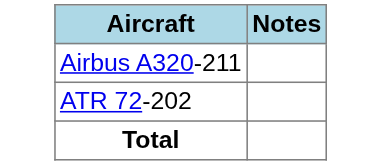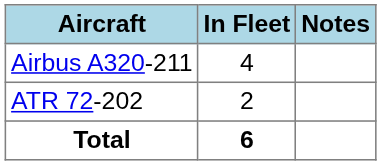+ column: In Fleet | 4 | 2 | 6
